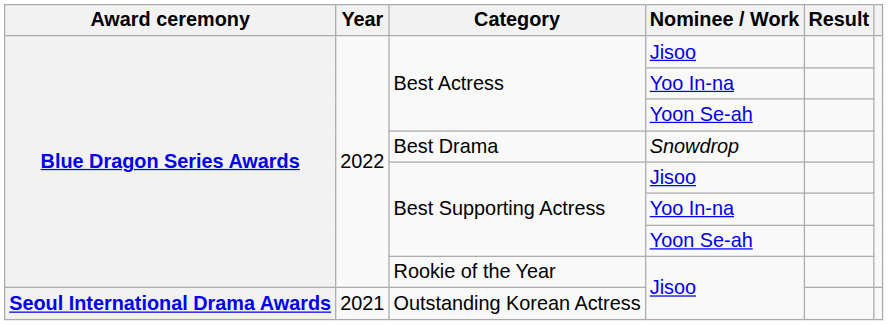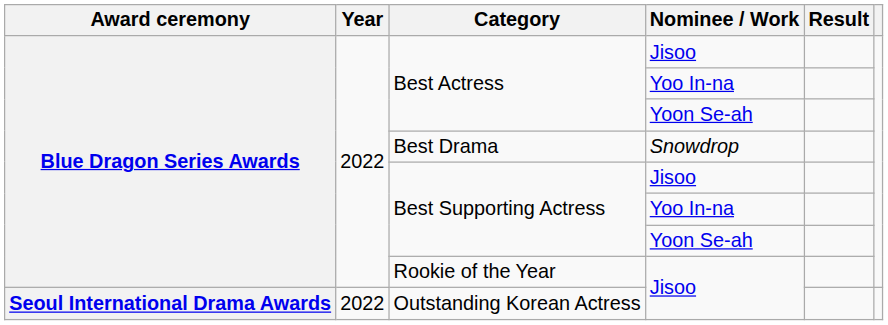Outstanding Korean Actress | Year: 2021 -> 2022
